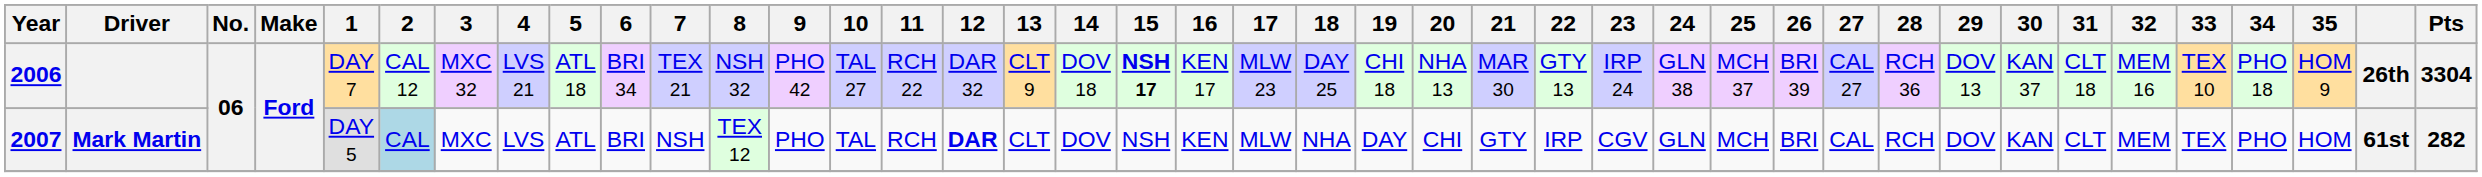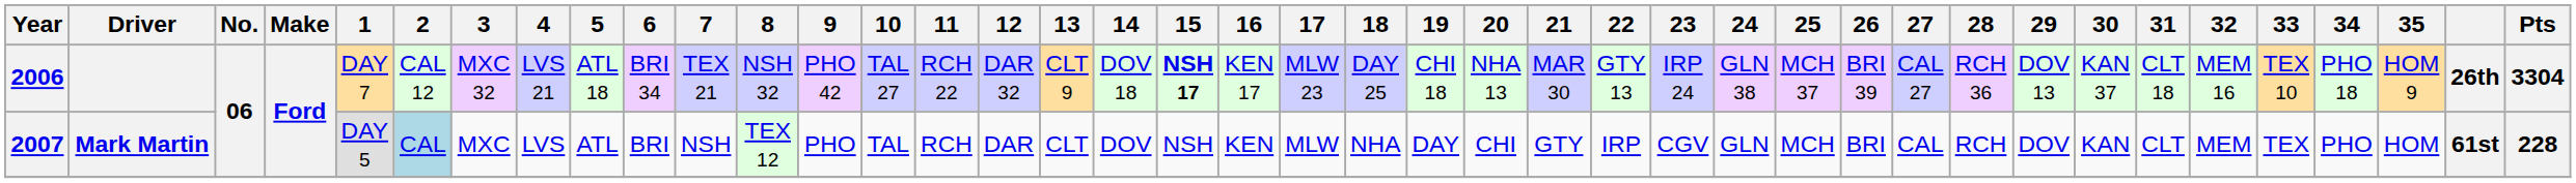Mark Martin | 12: bold -> normal
Mark Martin | Pts: 282 -> 228
